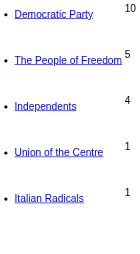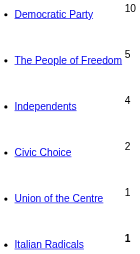+ row: Civic Choice | 2
Italian Radicals | column 2: normal -> bold
